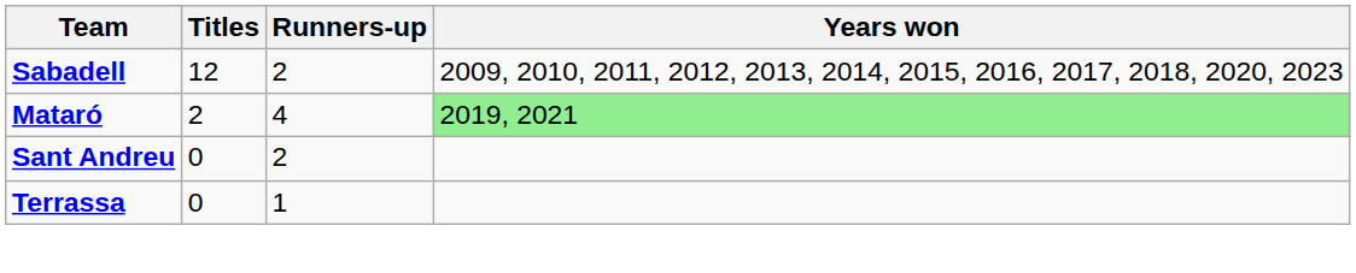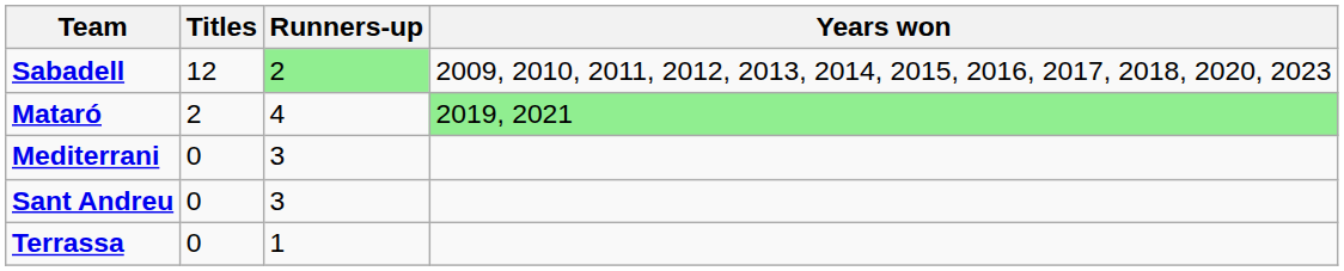Sabadell | Runners-up: no background -> lightgreen background
+ row: Mediterrani | 0 | 3
Sant Andreu | Runners-up: 2 -> 3
